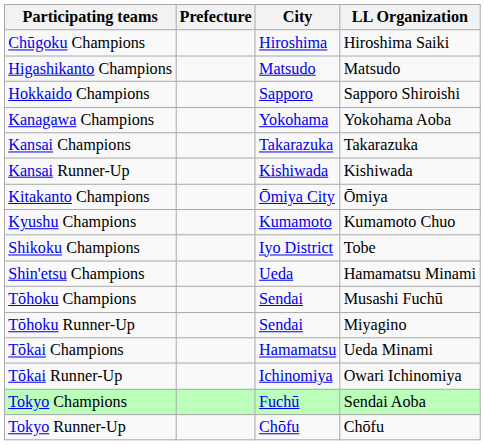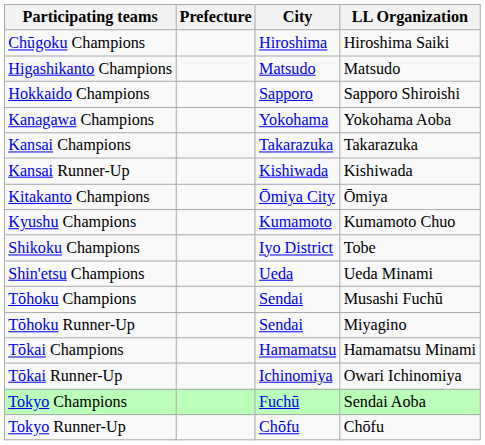Shin'etsu Champions | LL Organization: Hamamatsu Minami -> Ueda Minami
Tōkai Champions | LL Organization: Ueda Minami -> Hamamatsu Minami
